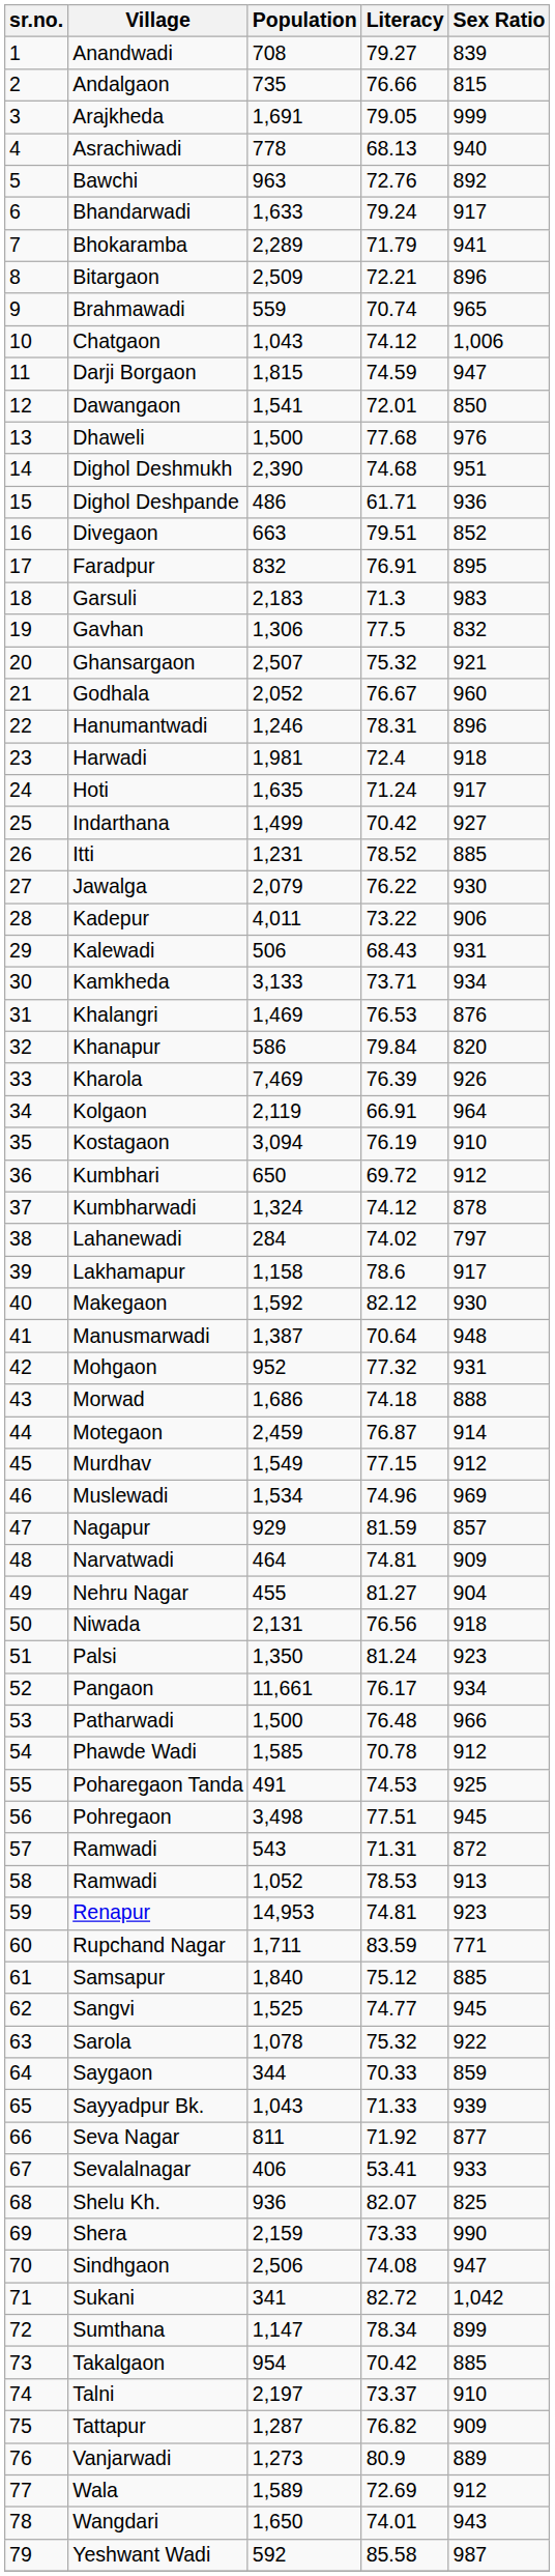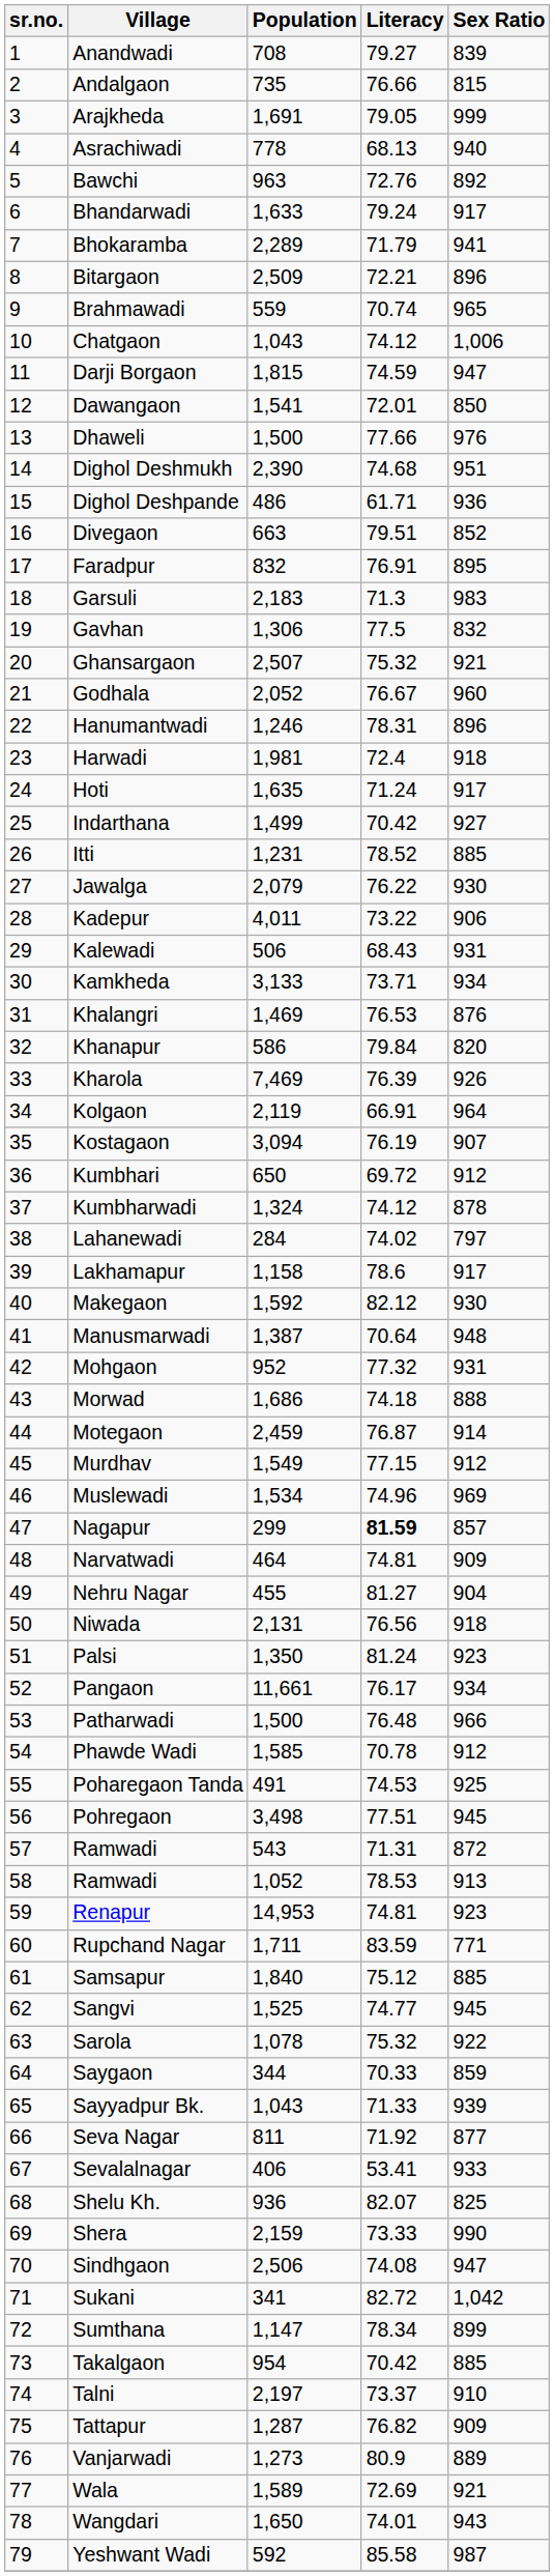Dhaweli | Literacy: 77.68 -> 77.66
Kostagaon | Sex Ratio: 910 -> 907
Nagapur | Population: 929 -> 299
Nagapur | Literacy: normal -> bold
Wala | Sex Ratio: 912 -> 921
